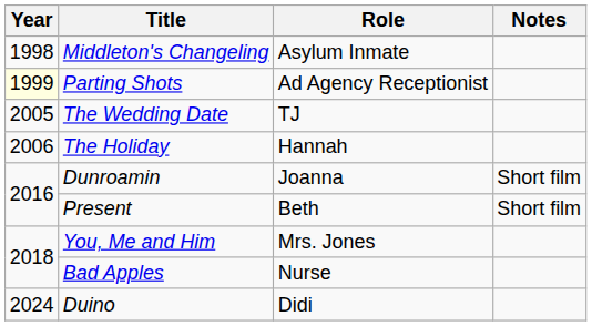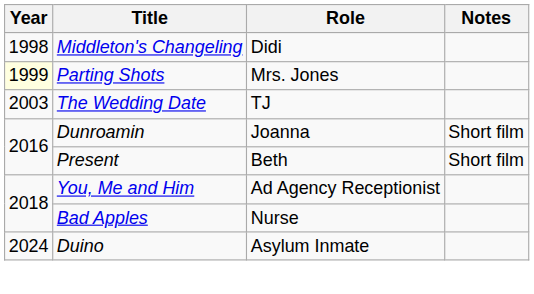Middleton's Changeling | Role: Asylum Inmate -> Didi
Parting Shots | Role: Ad Agency Receptionist -> Mrs. Jones
The Wedding Date | Year: 2005 -> 2003
- row: 2006 | The Holiday | Hannah
You, Me and Him | Role: Mrs. Jones -> Ad Agency Receptionist
Duino | Role: Didi -> Asylum Inmate
